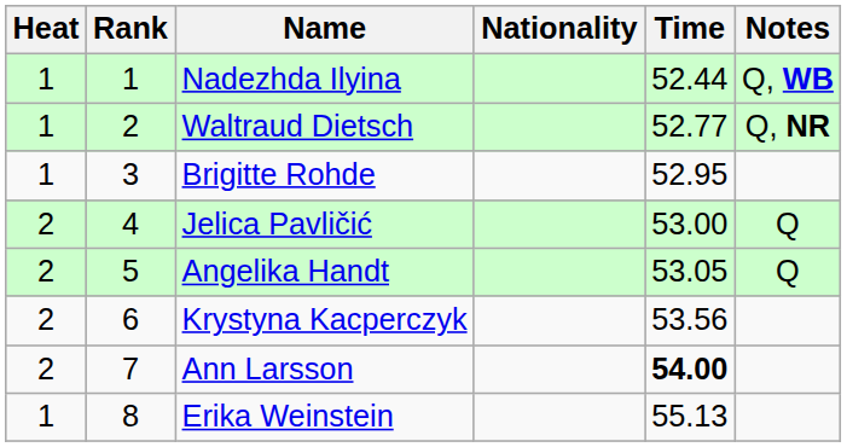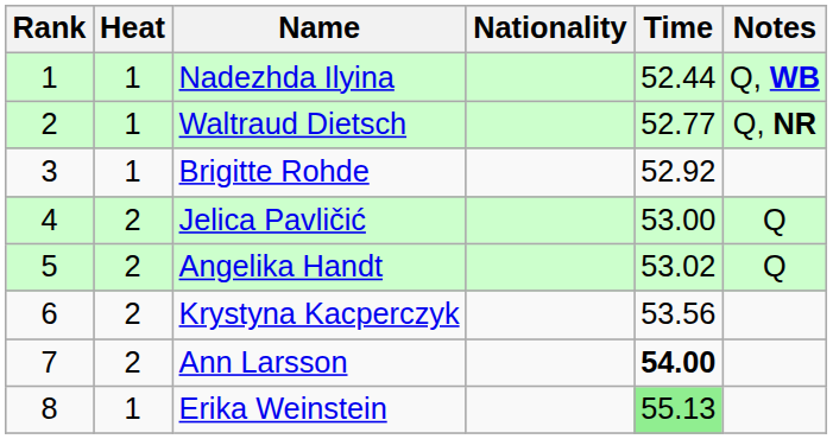columns swapped: Rank <-> Heat
Brigitte Rohde | Time: 52.95 -> 52.92
Angelika Handt | Time: 53.05 -> 53.02
Erika Weinstein | Time: no background -> lightgreen background
